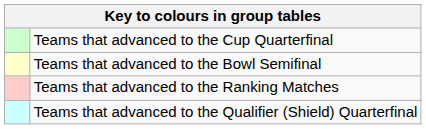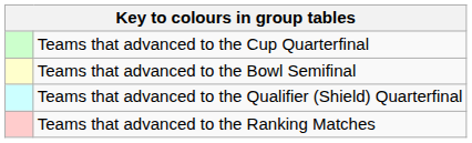rows swapped: Teams that advanced to the Qualifier (Shield) Quarterfinal <-> Teams that advanced to the Ranking Matches
